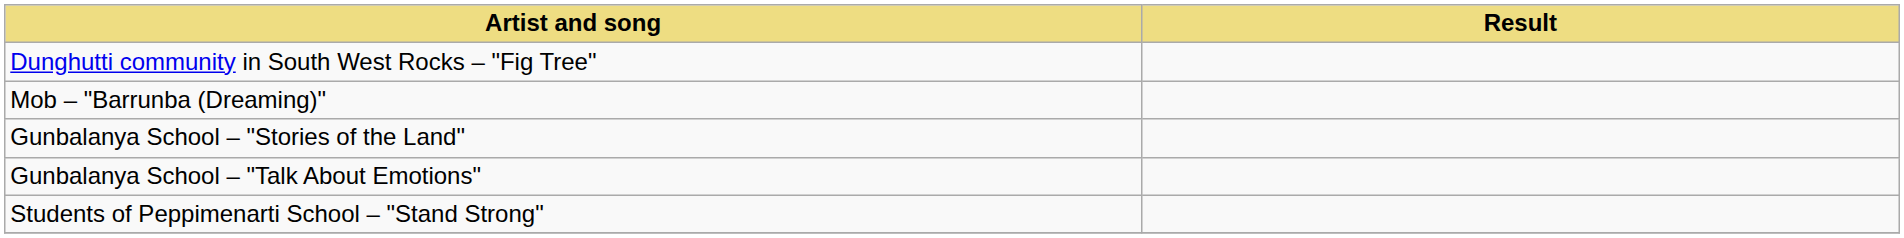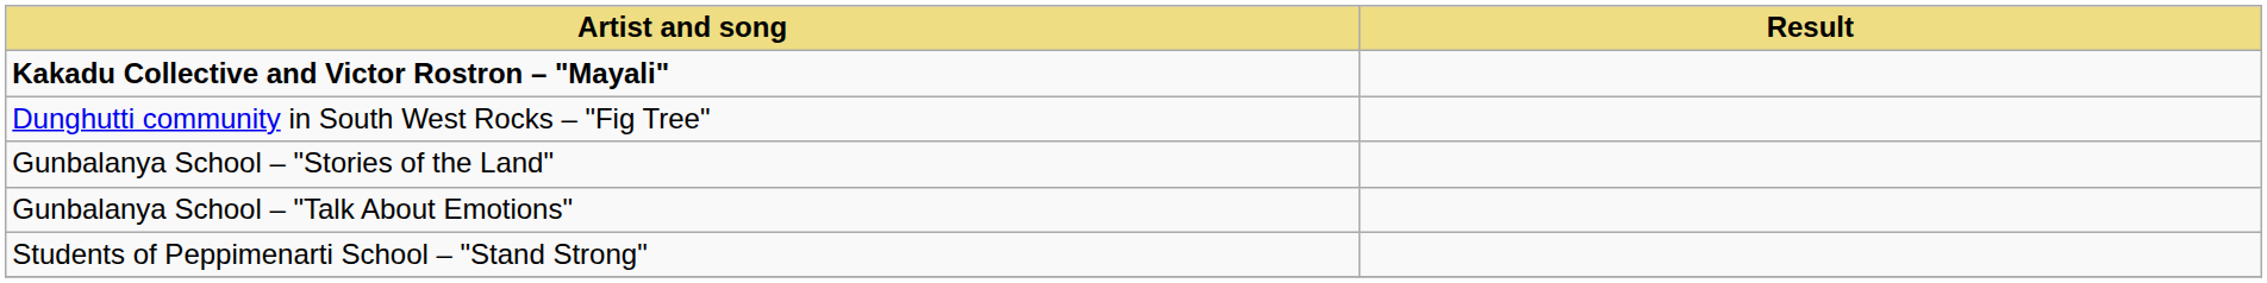+ row: Kakadu Collective and Victor Rostron – "Mayali"
- row: Mob – "Barrunba (Dreaming)"
